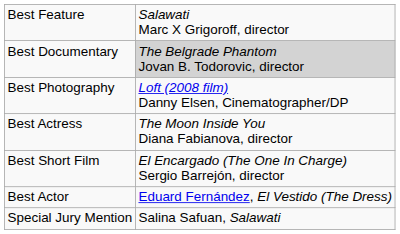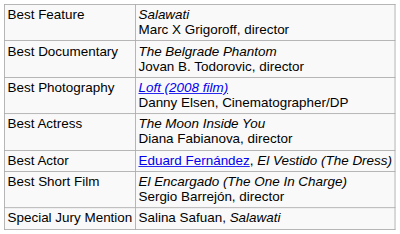Best Documentary | column 2: lightgrey background -> no background
rows swapped: Best Actor <-> Best Short Film
